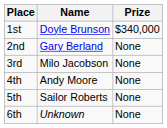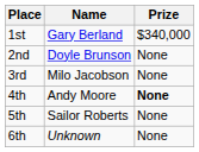1st | Name: Doyle Brunson -> Gary Berland
2nd | Name: Gary Berland -> Doyle Brunson
4th | Prize: normal -> bold
